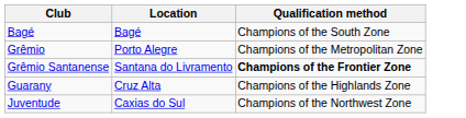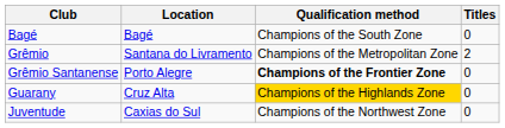+ column: Titles | 0 | 2 | 0 | 0 | 0
Grêmio | Location: Porto Alegre -> Santana do Livramento
Grêmio Santanense | Location: Santana do Livramento -> Porto Alegre
Guarany | Qualification method: no background -> gold background
